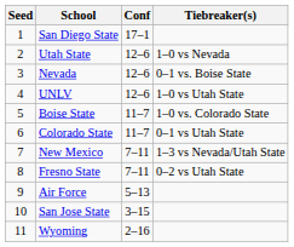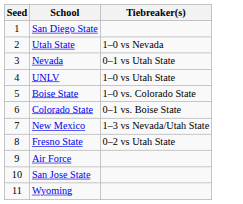- column: Conf | 17–1 | 12–6 | 12–6 | 12–6 | 11–7 | 11–7 | 7–11 | 7–11 | 5–13 | 3–15 | 2–16
Nevada | Tiebreaker(s): 0–1 vs. Boise State -> 0–1 vs Utah State
Colorado State | Tiebreaker(s): 0–1 vs Utah State -> 0–1 vs. Boise State
